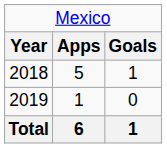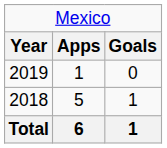rows swapped: 2018 <-> 2019
